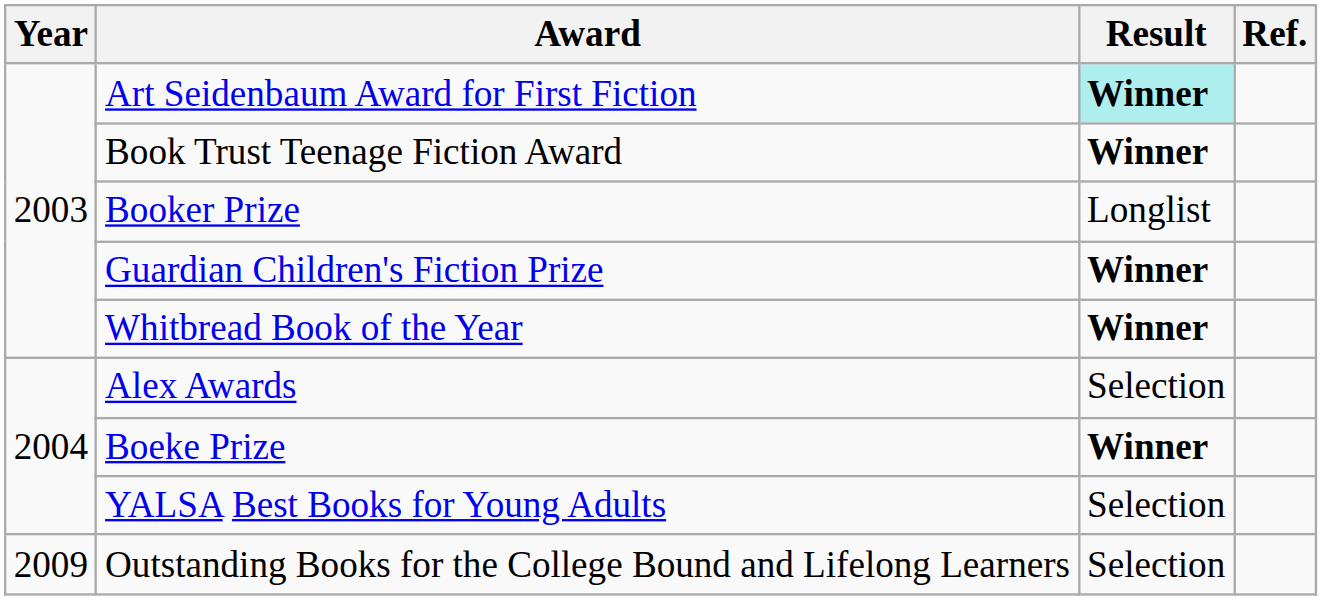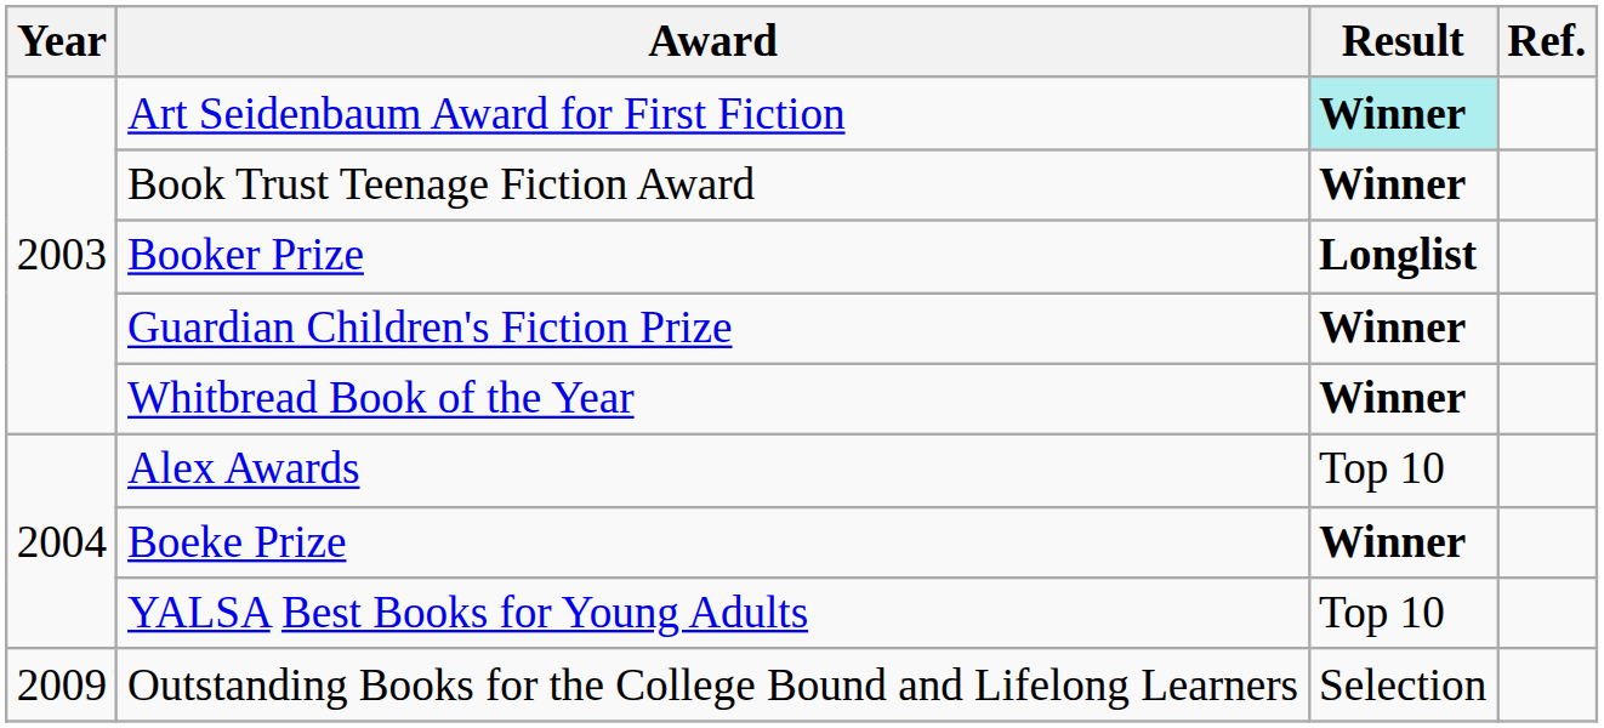Booker Prize | Result: normal -> bold
Alex Awards | Result: Selection -> Top 10
YALSA Best Books for Young Adults | Result: Selection -> Top 10
